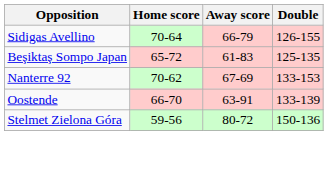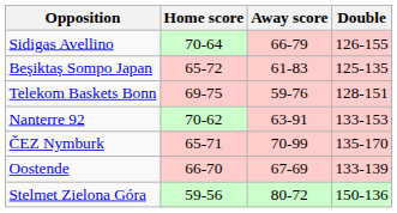+ row: Telekom Baskets Bonn | 69-75 | 59-76 | 128-151
Nanterre 92 | Away score: 67-69 -> 63-91
+ row: ČEZ Nymburk | 65-71 | 70-99 | 135-170
Oostende | Away score: 63-91 -> 67-69
